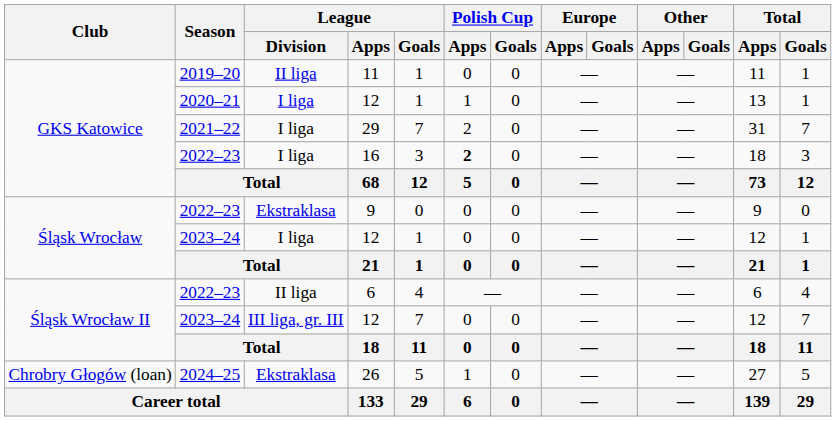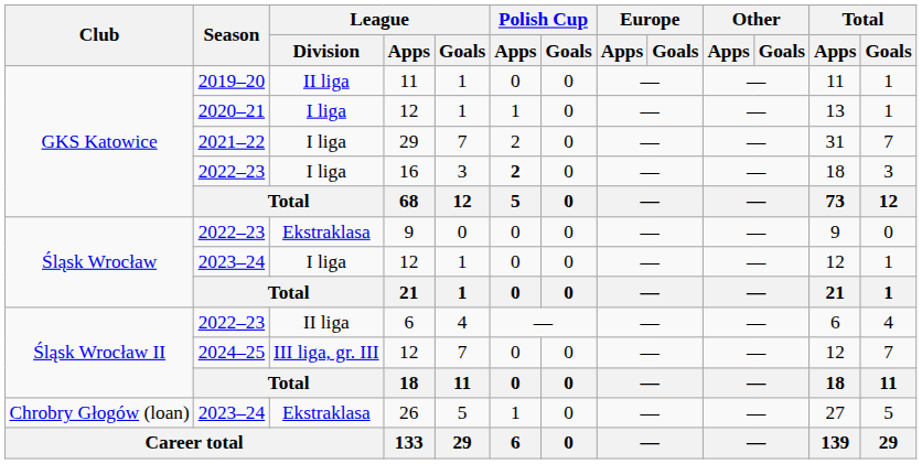Śląsk Wrocław II / 12 | Season: 2023–24 -> 2024–25
26 | Season: 2024–25 -> 2023–24
